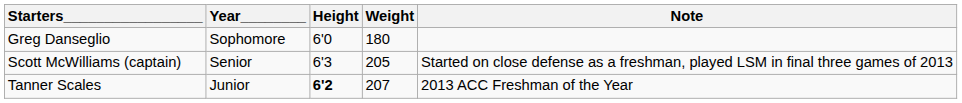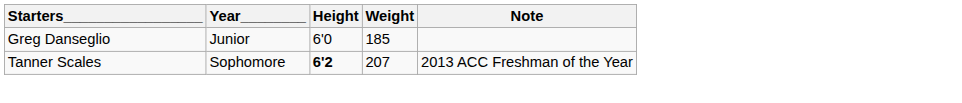Greg Danseglio | Year________: Sophomore -> Junior
Greg Danseglio | Weight: 180 -> 185
- row: Scott McWilliams (captain) | Senior | 6'3 | 205 | Started on close defense as a freshman, played LSM in final three games of 2013
Tanner Scales | Year________: Junior -> Sophomore
